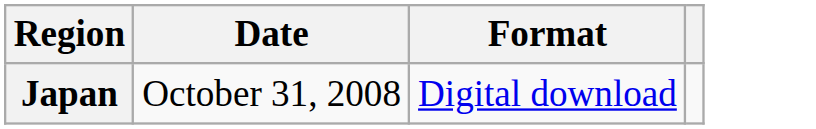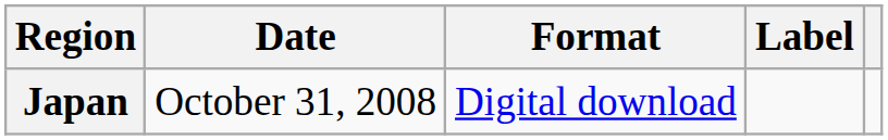+ column: Label
